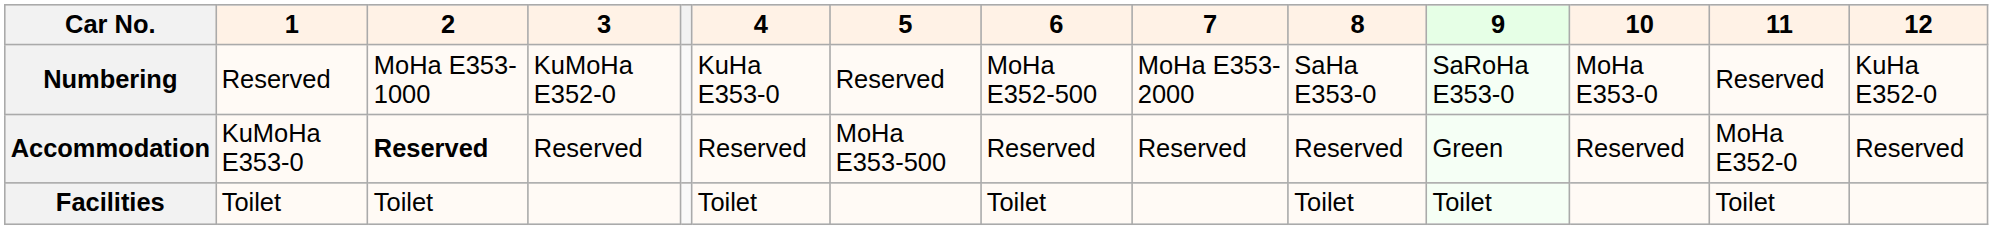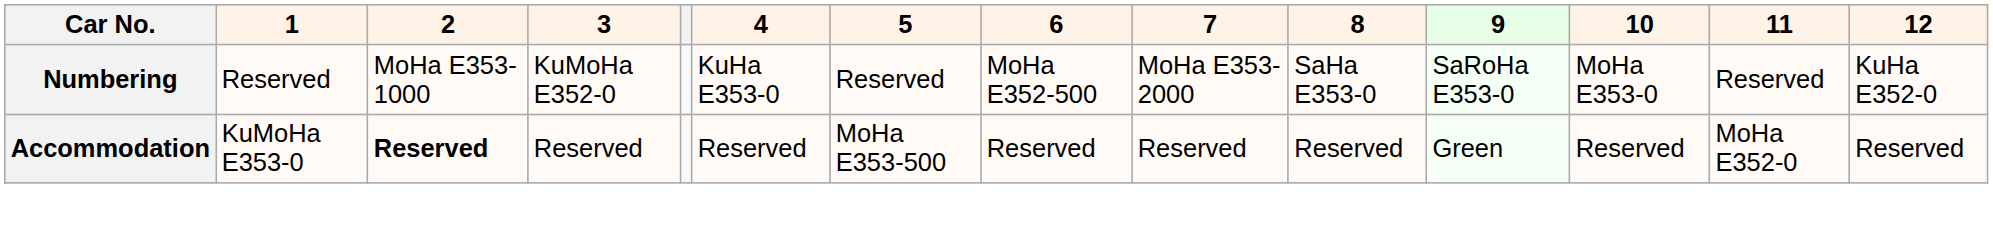- row: Facilities | Toilet | Toilet | Toilet | Toilet | Toilet | Toilet | Toilet
